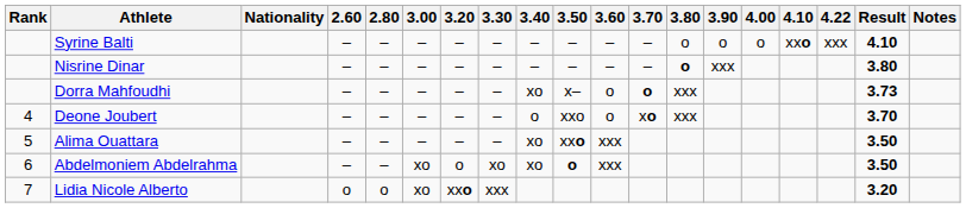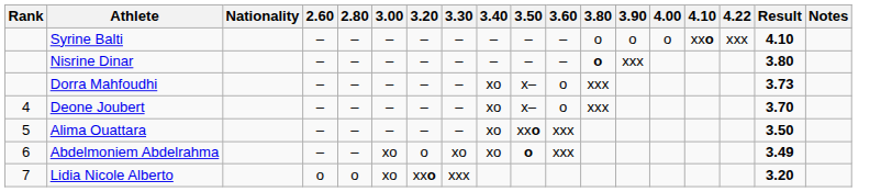- column: 3.70 | – | – | o | xo
Deone Joubert | 3.40: o -> xo
Deone Joubert | 3.50: xxo -> x–
Abdelmoniem Abdelrahma | Result: 3.50 -> 3.49
